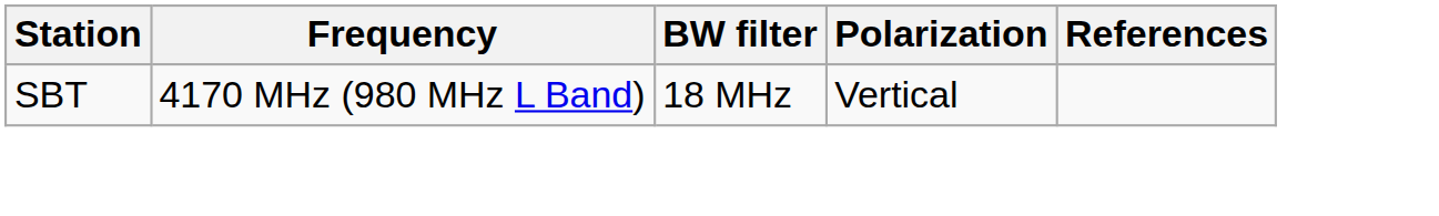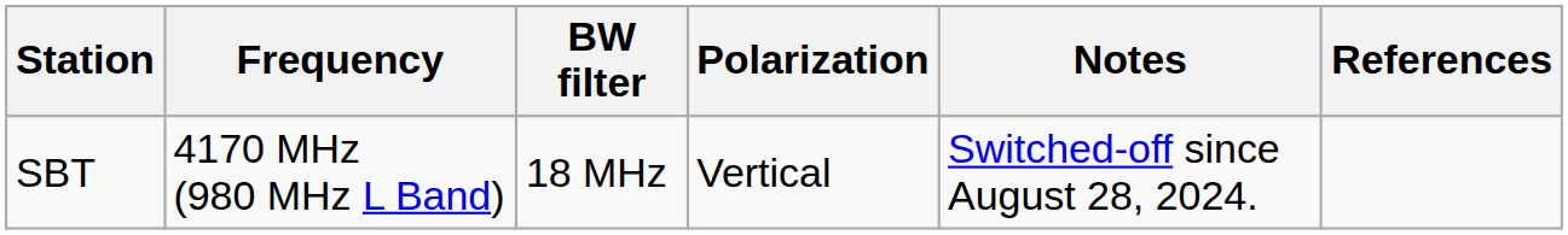+ column: Notes | Switched-off since August 28, 2024.
